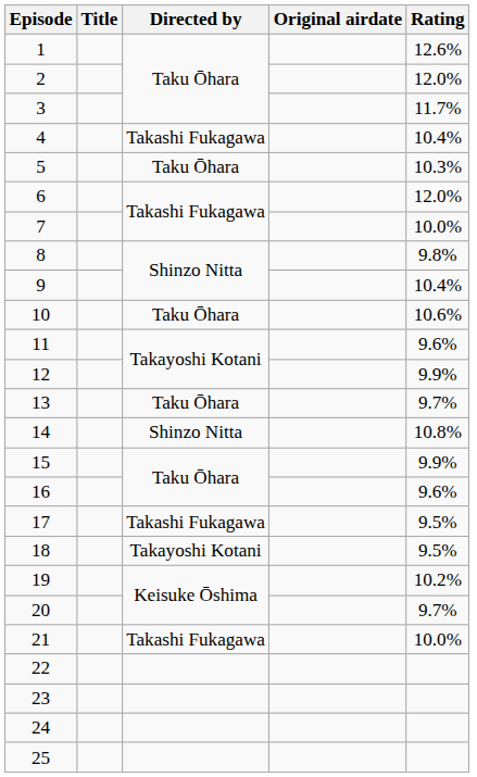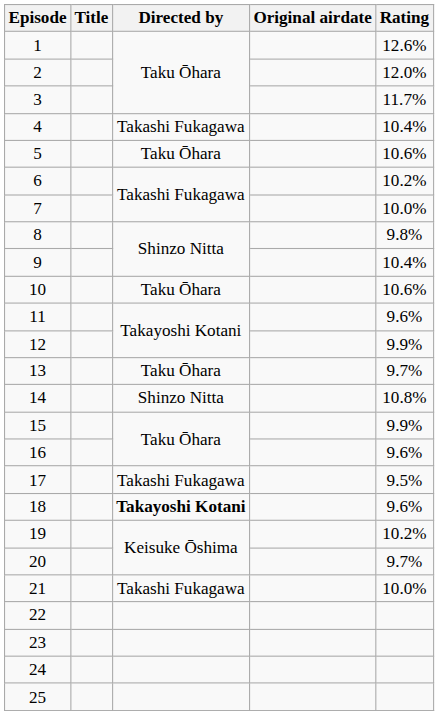5 | Rating: 10.3% -> 10.6%
6 | Rating: 12.0% -> 10.2%
18 | Directed by: normal -> bold
18 | Rating: 9.5% -> 9.6%
